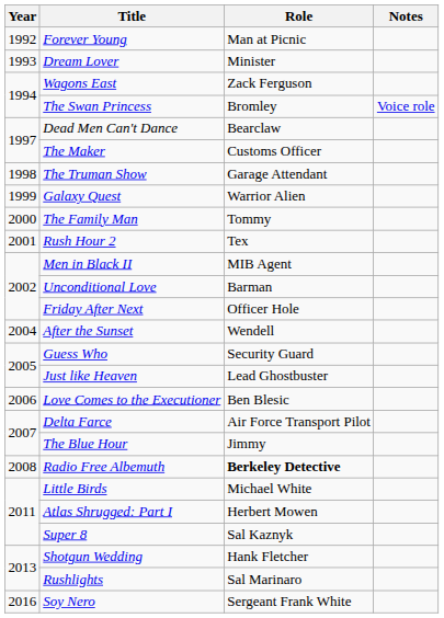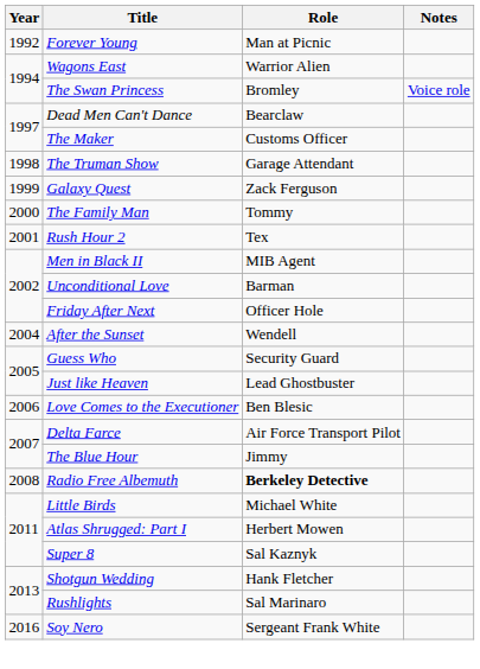- row: 1993 | Dream Lover | Minister
Wagons East | Role: Zack Ferguson -> Warrior Alien
Galaxy Quest | Role: Warrior Alien -> Zack Ferguson
